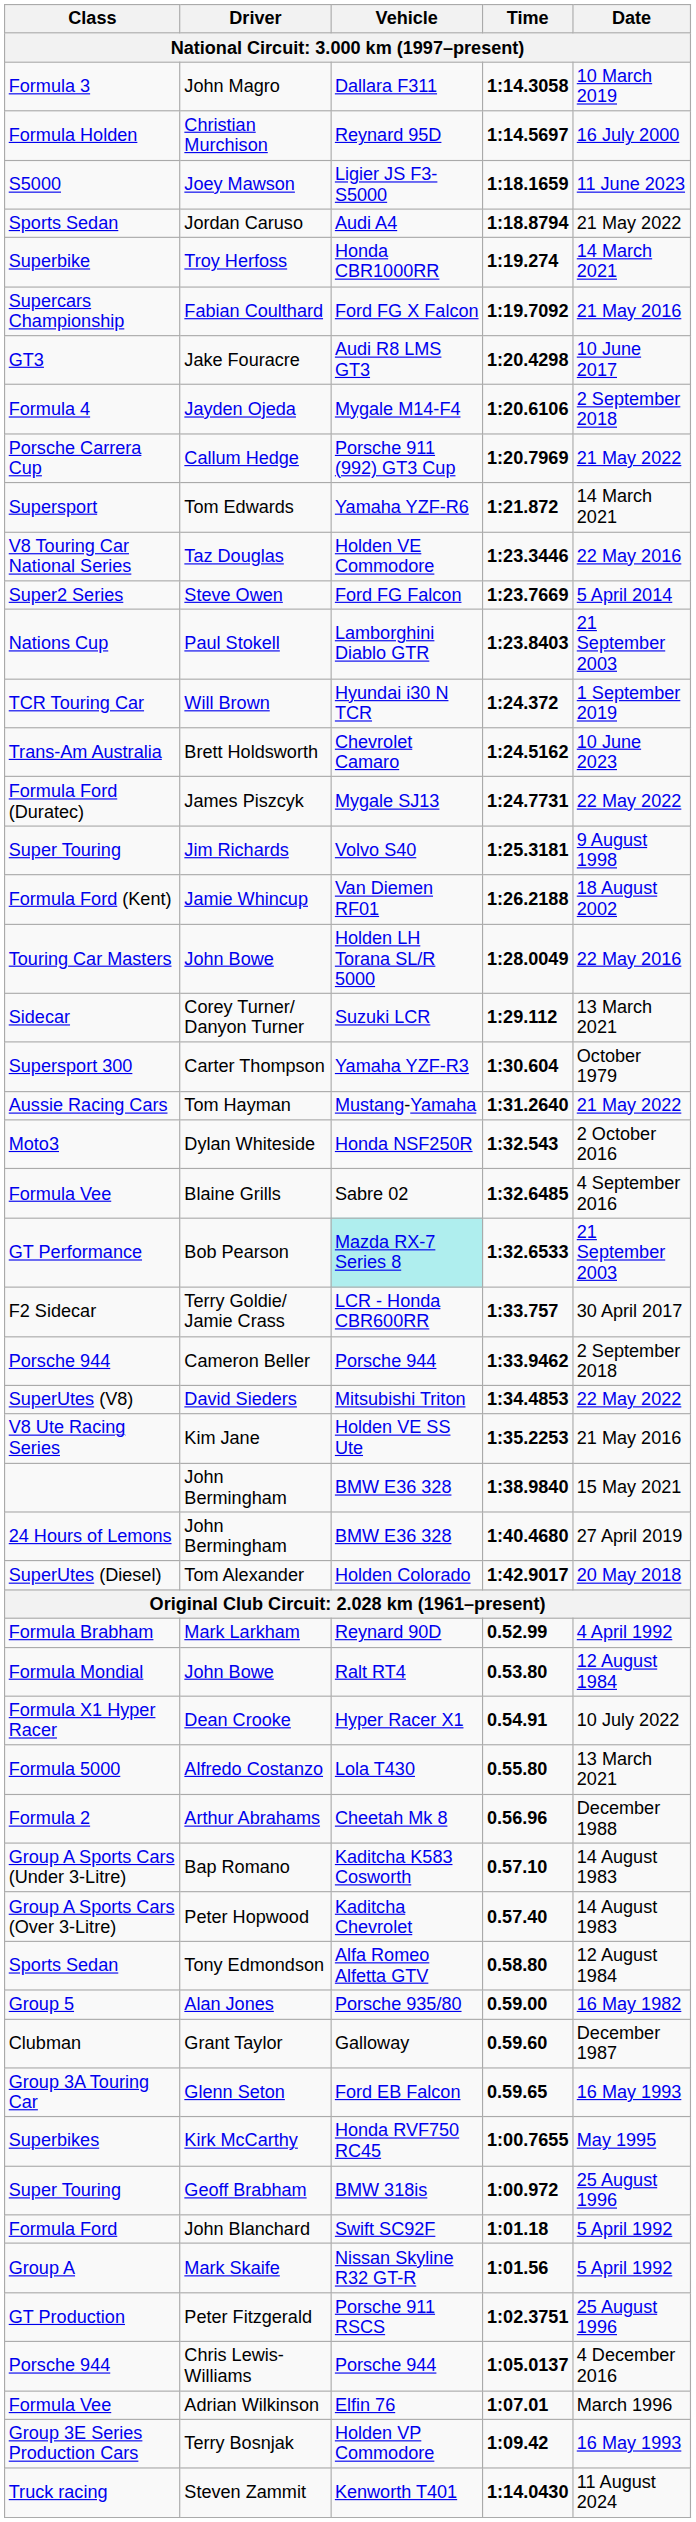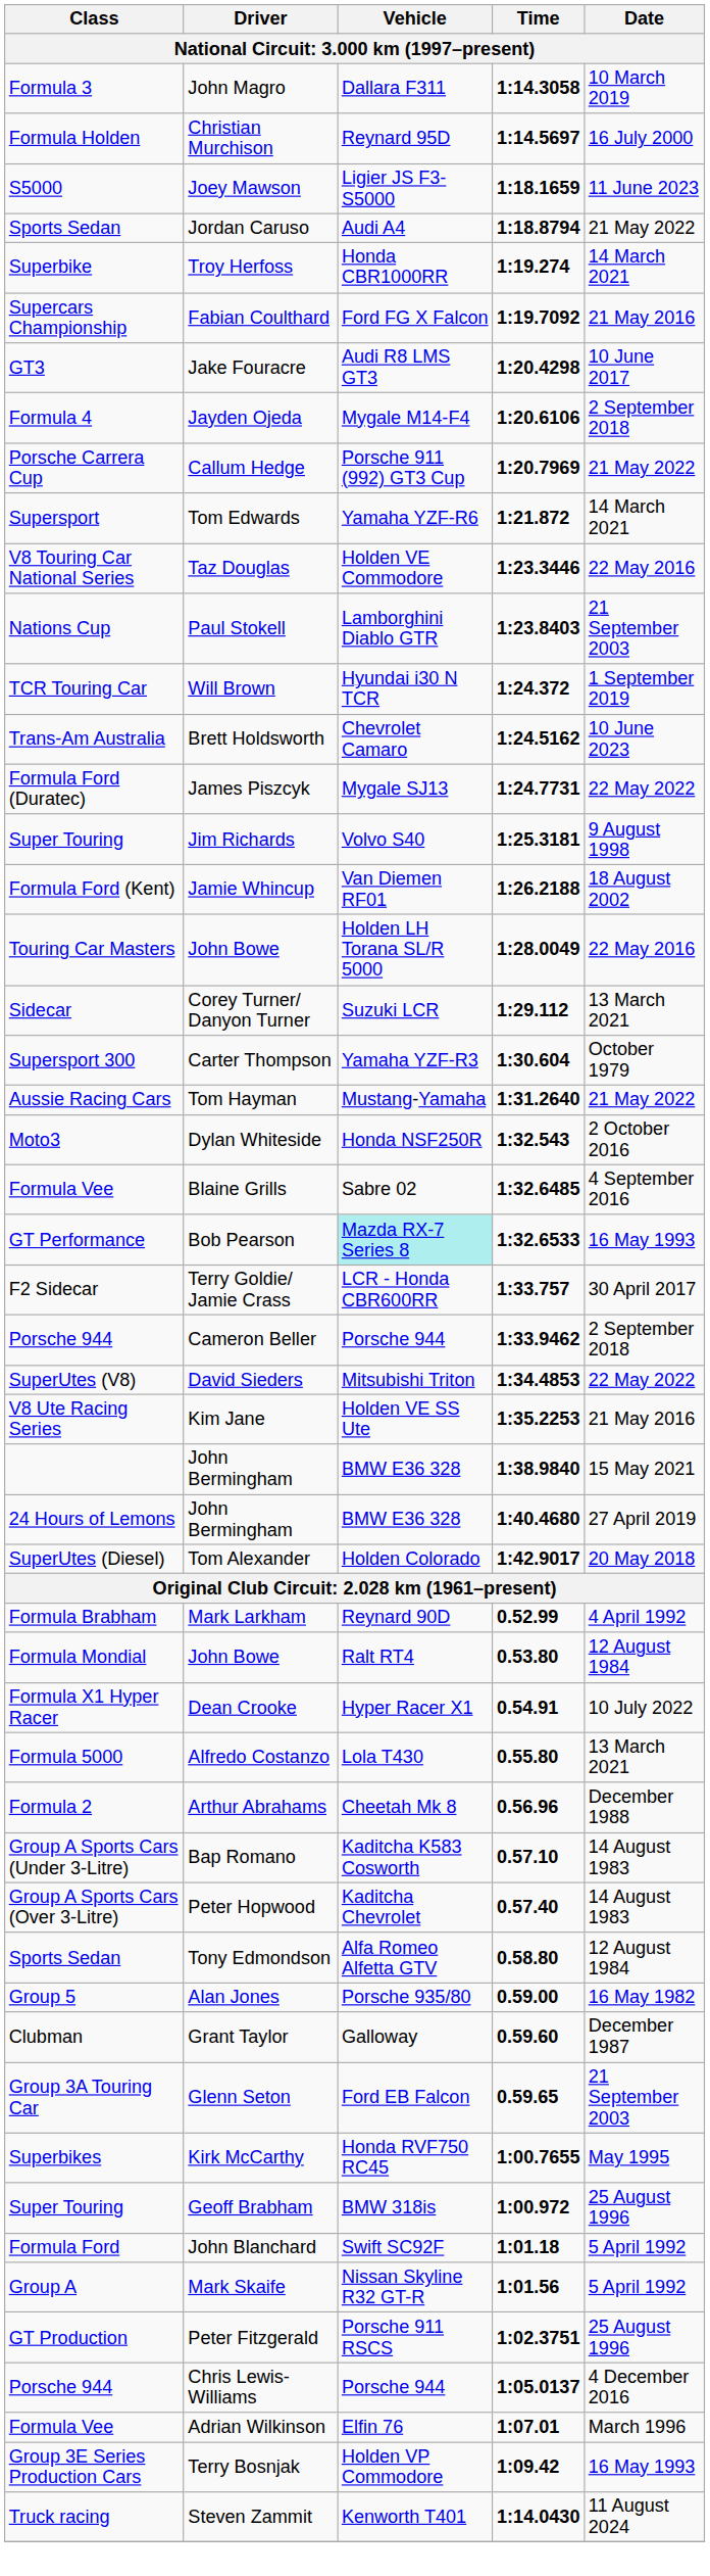- row: Super2 Series | Steve Owen | Ford FG Falcon | 1:23.7669 | 5 April 2014
Bob Pearson | Date: 21 September 2003 -> 16 May 1993
Glenn Seton | Date: 16 May 1993 -> 21 September 2003
